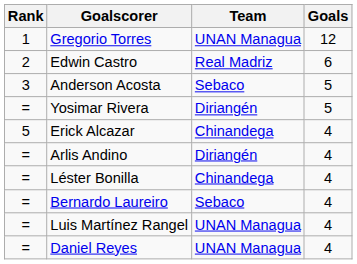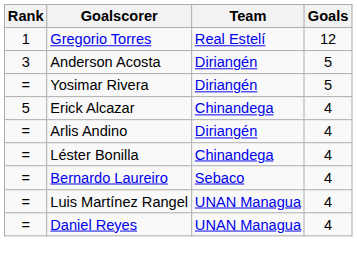Gregorio Torres | Team: UNAN Managua -> Real Estelí
- row: 2 | Edwin Castro | Real Madriz | 6
Anderson Acosta | Team: Sebaco -> Diriangén
